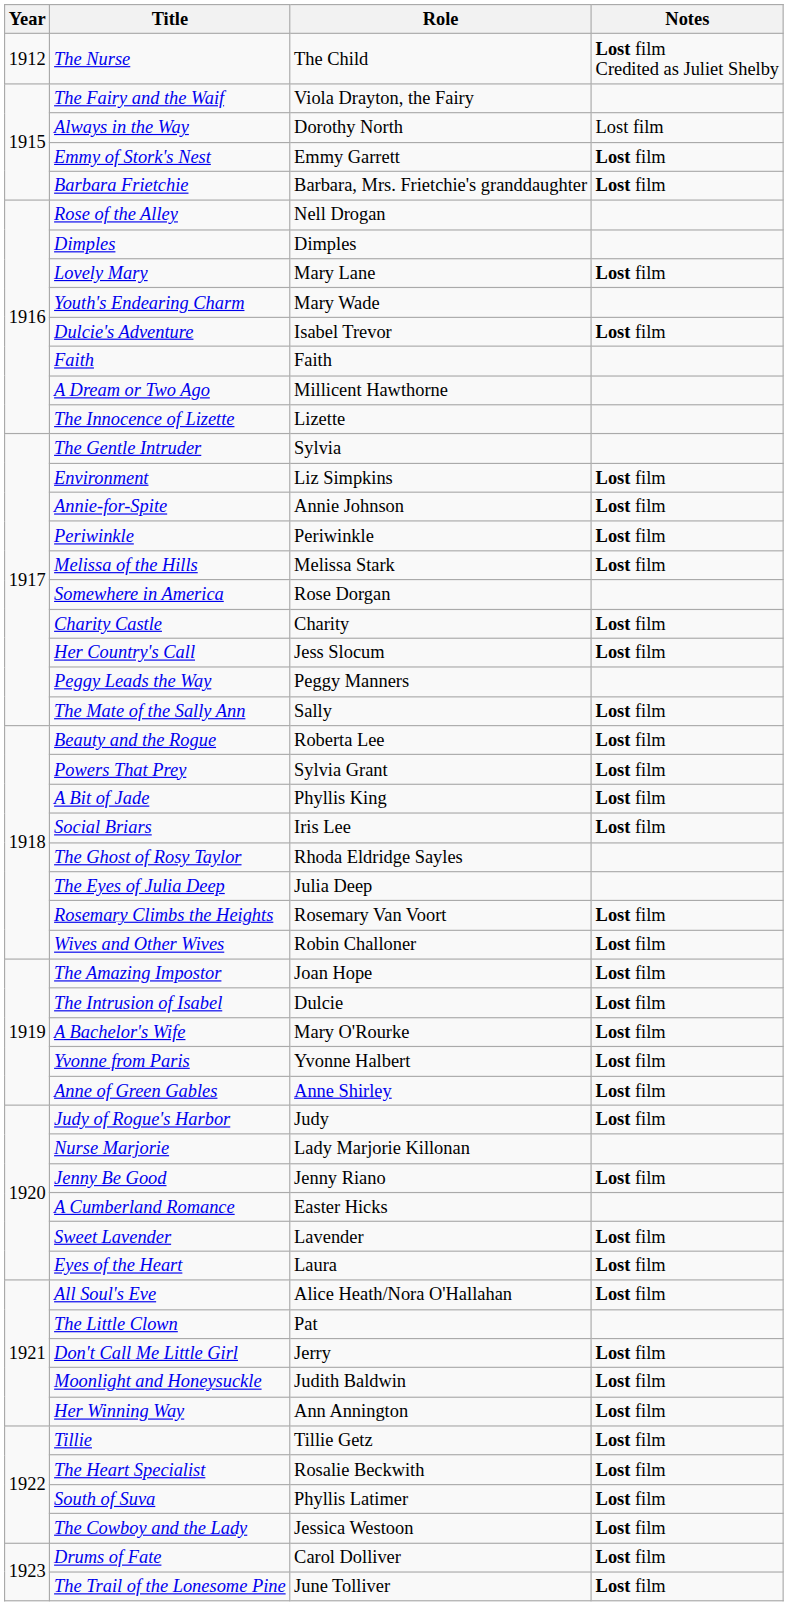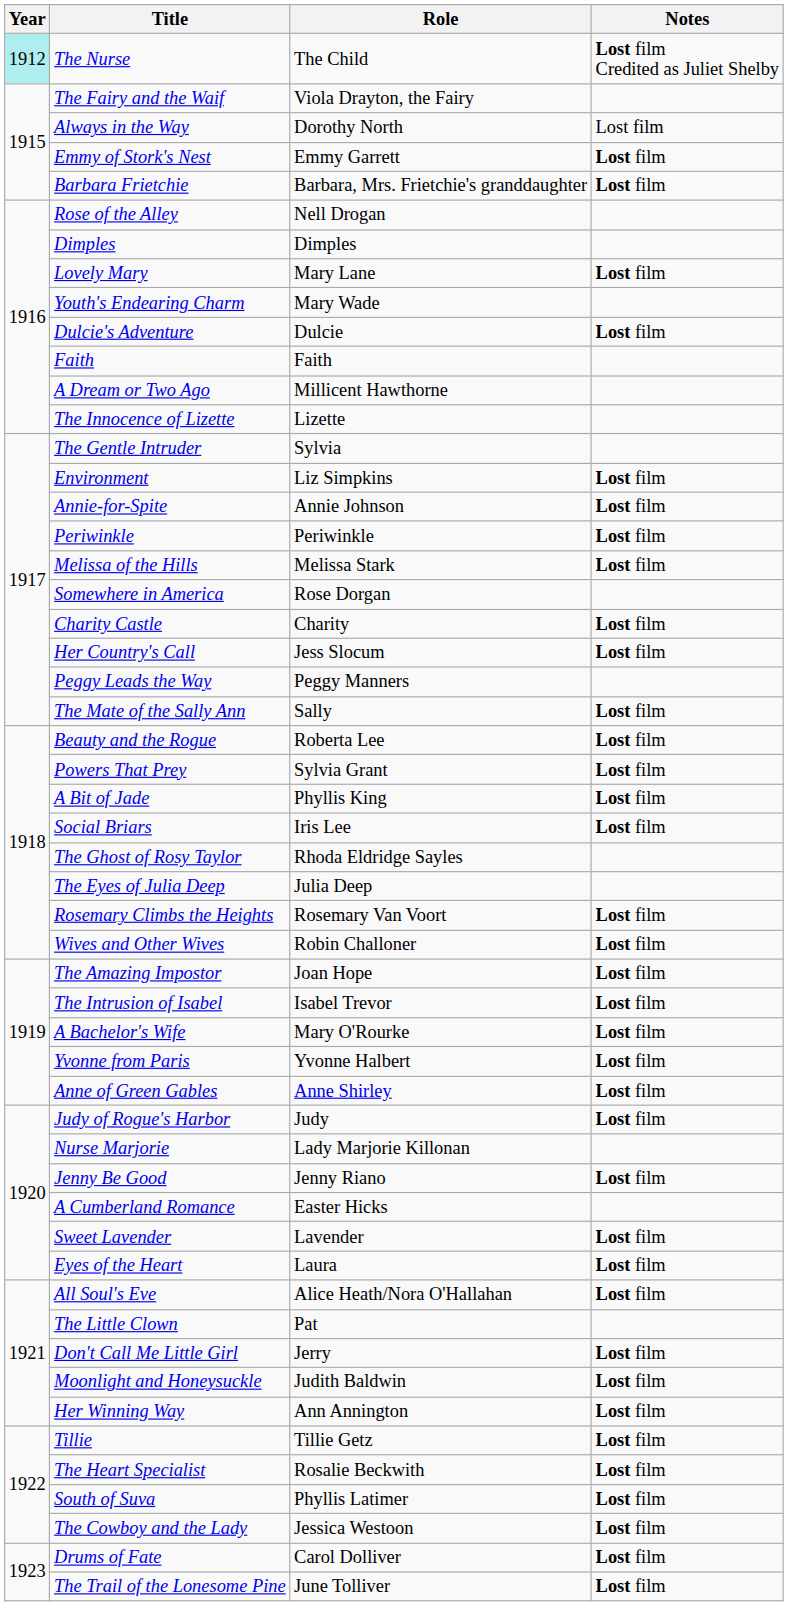The Nurse | Year: no background -> paleturquoise background
Dulcie's Adventure | Role: Isabel Trevor -> Dulcie
The Intrusion of Isabel | Role: Dulcie -> Isabel Trevor
